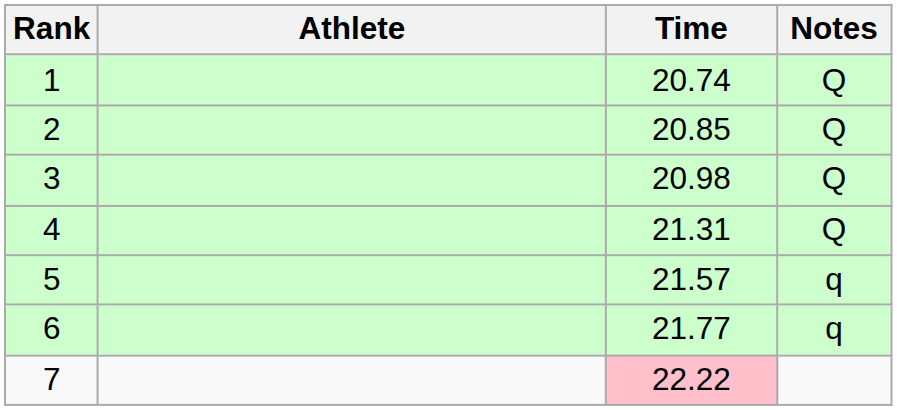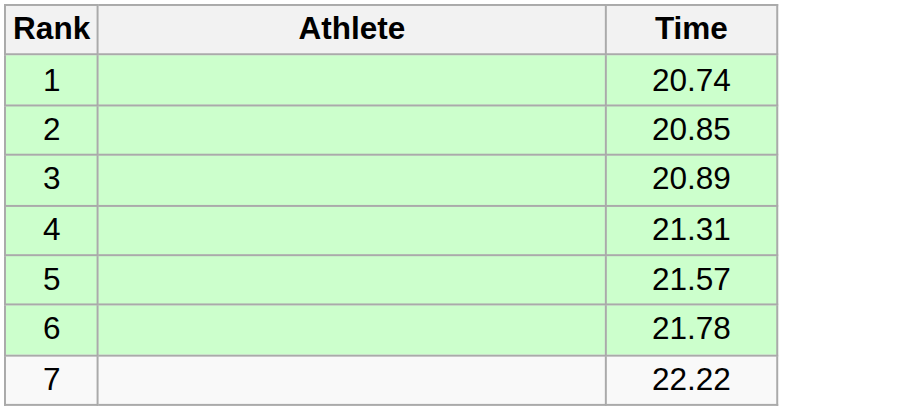- column: Notes | Q | Q | Q | Q | q | q
3 | Time: 20.98 -> 20.89
6 | Time: 21.77 -> 21.78
7 | Time: pink background -> no background
